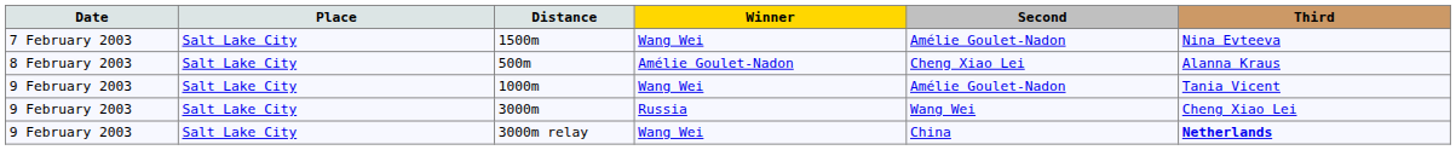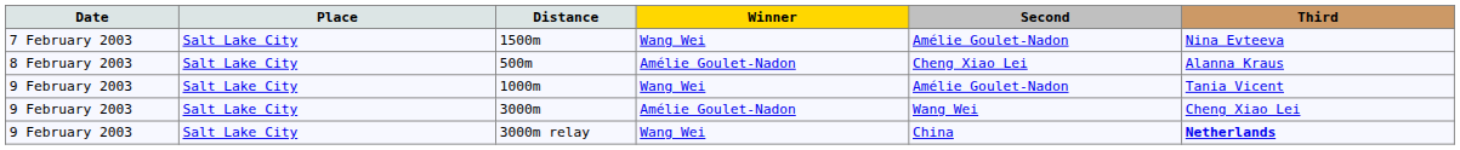3000m | Winner: Russia -> Amélie Goulet-Nadon
